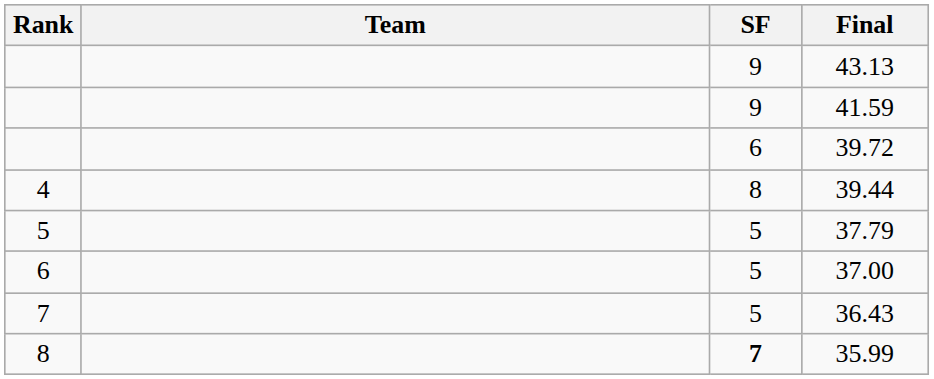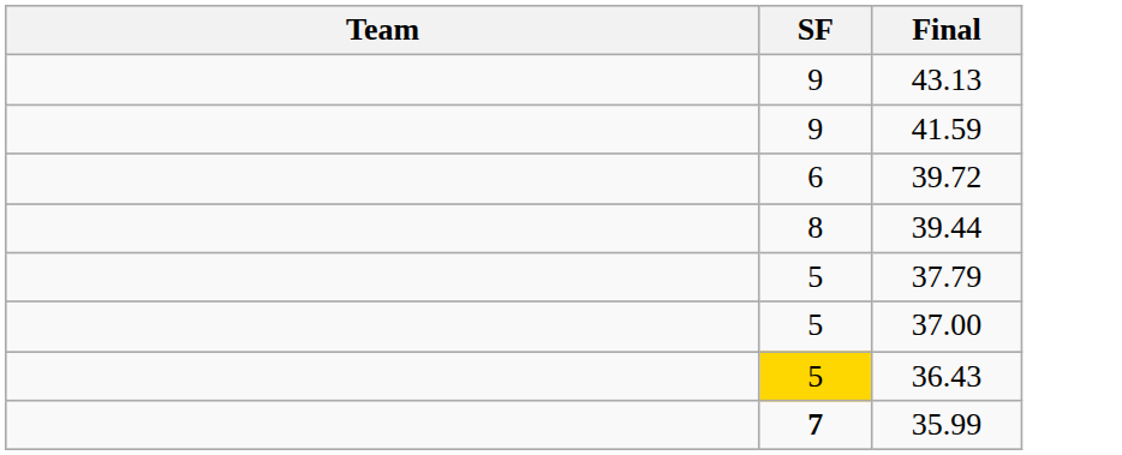- column: Rank | 4 | 5 | 6 | 7 | 8
36.43 | SF: no background -> gold background
